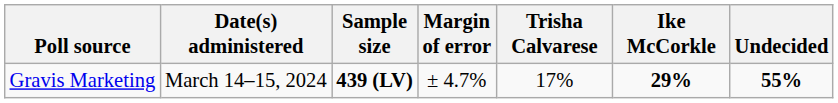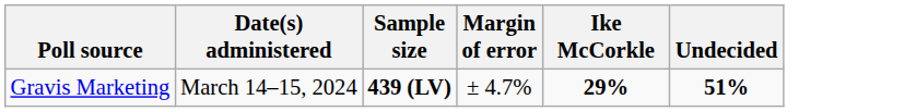- column: Trisha Calvarese | 17%
Gravis Marketing | Undecided: 55% -> 51%
